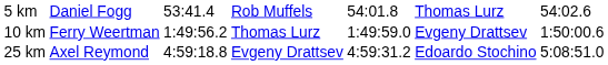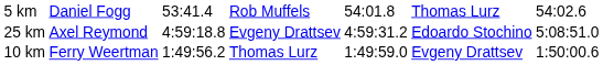rows swapped: 10 km <-> 25 km
